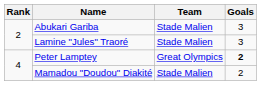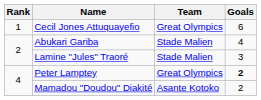+ row: 1 | Cecil Jones Attuquayefio | Great Olympics | 6
Abukari Gariba | Goals: 3 -> 4
Mamadou "Doudou" Diakité | Team: Stade Malien -> Asante Kotoko
